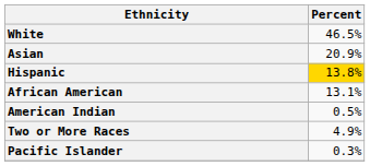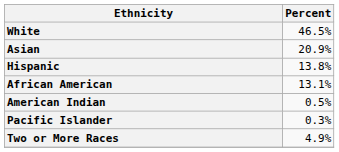Hispanic | Percent: gold background -> no background
rows swapped: Pacific Islander <-> Two or More Races
